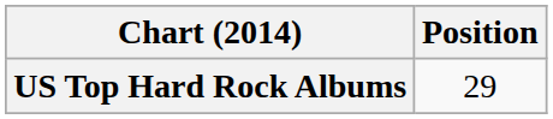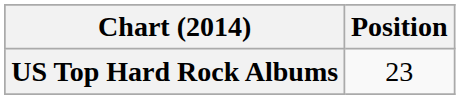US Top Hard Rock Albums | Position: 29 -> 23
